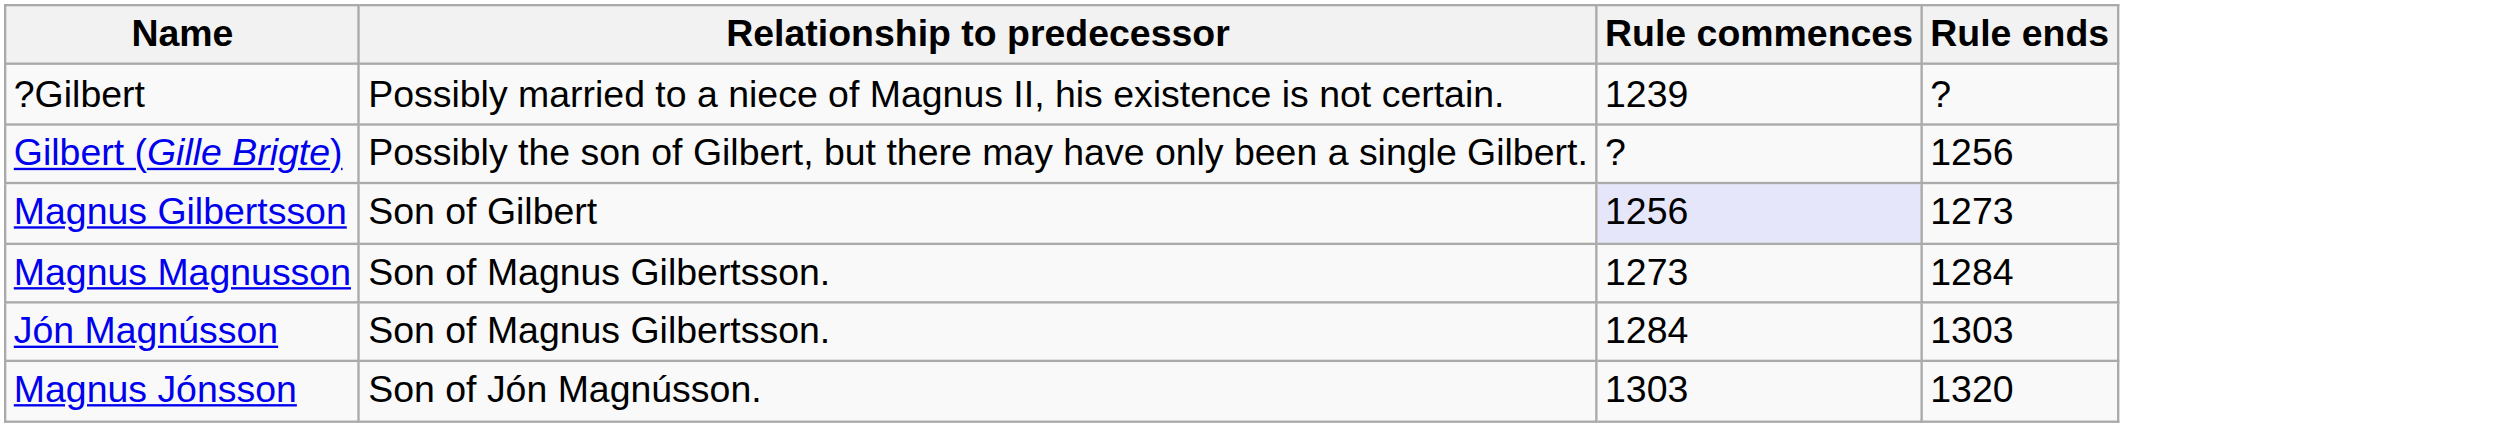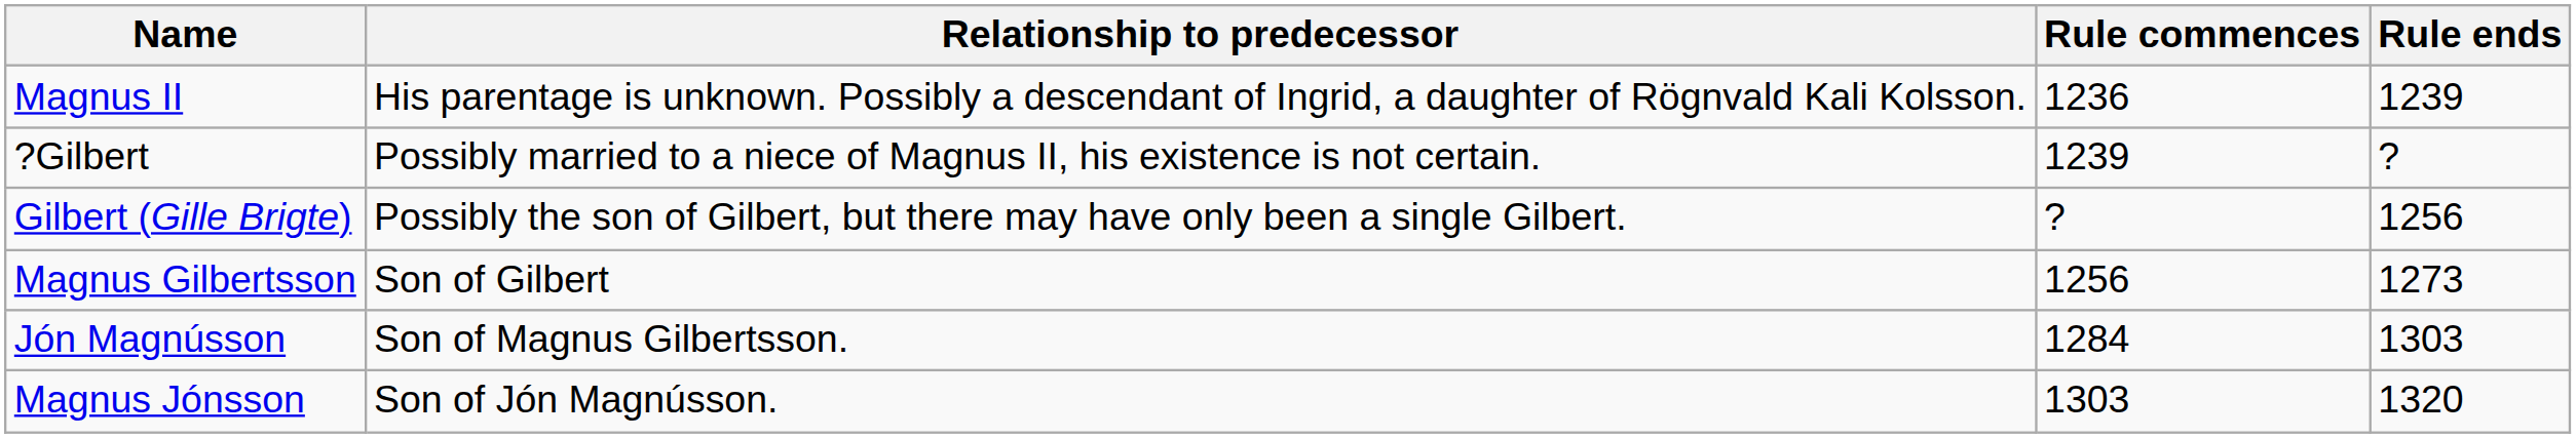+ row: Magnus II | His parentage is unknown. Possibly a descendant of Ingrid, a daughter of Rögnvald Kali Kolsson. | 1236 | 1239
Magnus Gilbertsson | Rule commences: lavender background -> no background
- row: Magnus Magnusson | Son of Magnus Gilbertsson. | 1273 | 1284
